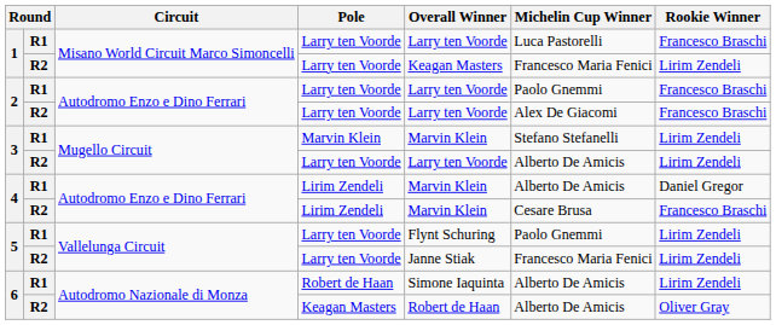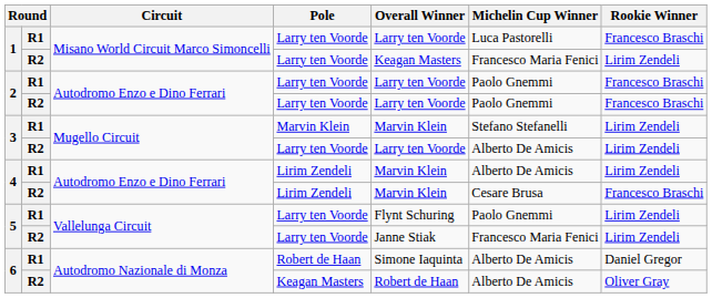2 / R2 | Michelin Cup Winner: Alex De Giacomi -> Paolo Gnemmi
4 / R1 | Rookie Winner: Daniel Gregor -> Lirim Zendeli
6 / R1 | Rookie Winner: Lirim Zendeli -> Daniel Gregor
